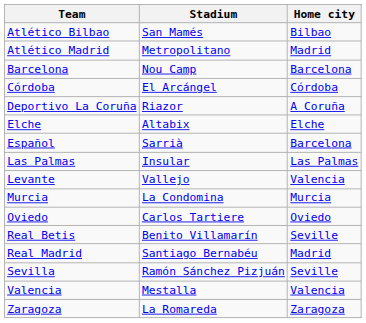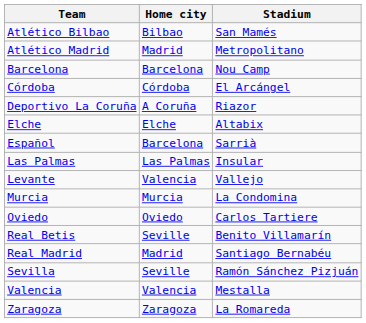columns swapped: Home city <-> Stadium
